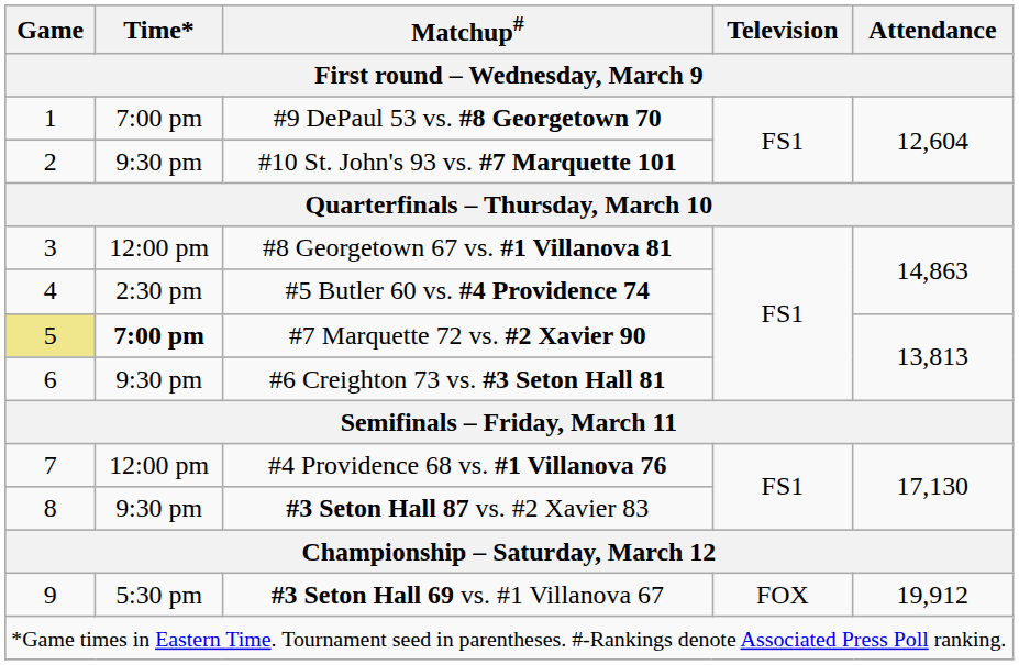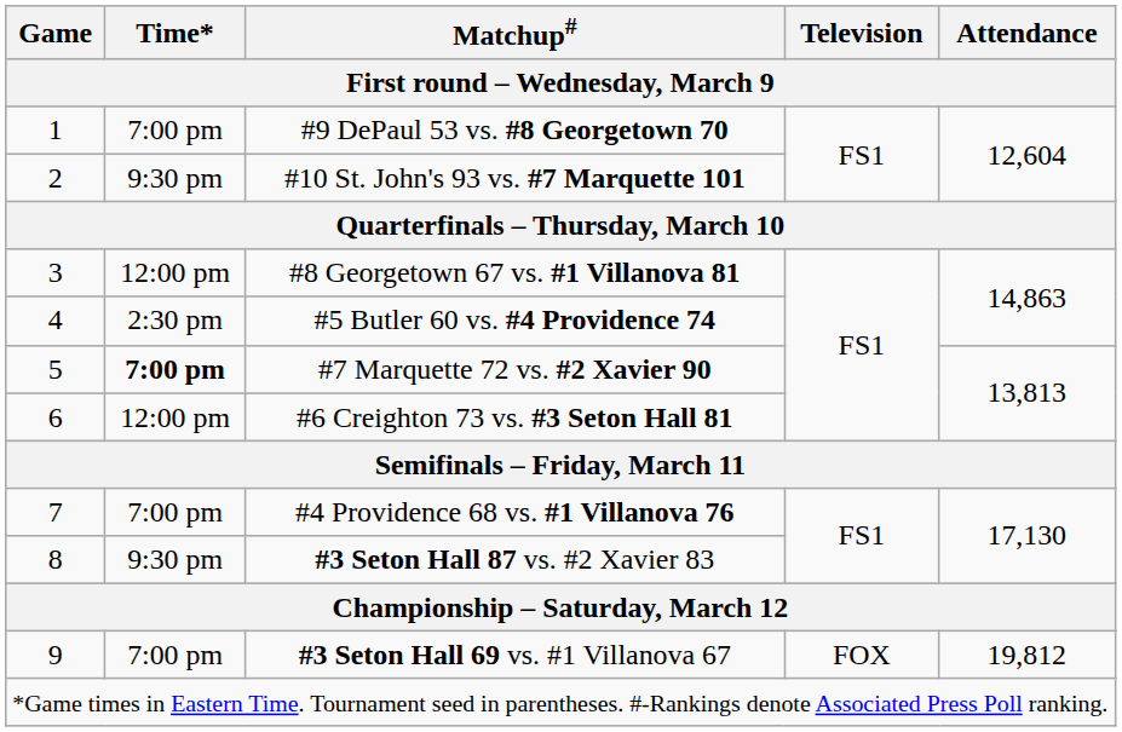#7 Marquette 72 vs. #2 Xavier 90 | Game: khaki background -> no background
#6 Creighton 73 vs. #3 Seton Hall 81 | Time*: 9:30 pm -> 12:00 pm
#4 Providence 68 vs. #1 Villanova 76 | Time*: 12:00 pm -> 7:00 pm
#3 Seton Hall 69 vs. #1 Villanova 67 | Time*: 5:30 pm -> 7:00 pm
#3 Seton Hall 69 vs. #1 Villanova 67 | Attendance: 19,912 -> 19,812
